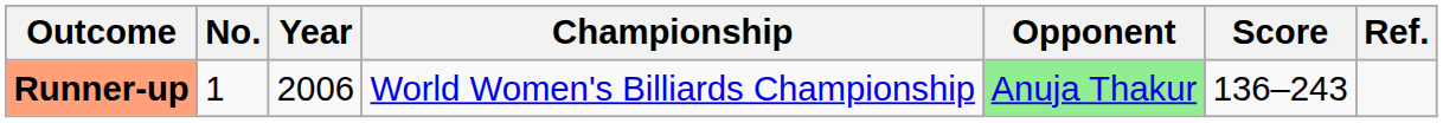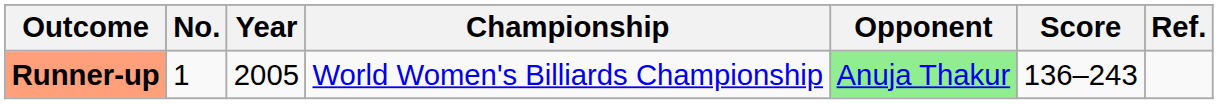Runner-up | Year: 2006 -> 2005
